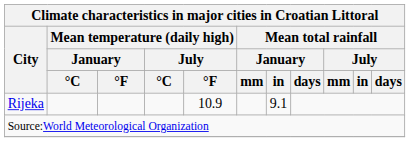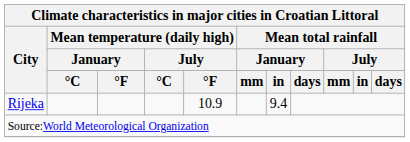Rijeka | Mean total rainfall / January / in: 9.1 -> 9.4
